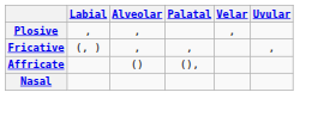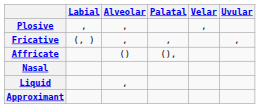+ row: Liquid | ,
+ row: Approximant
